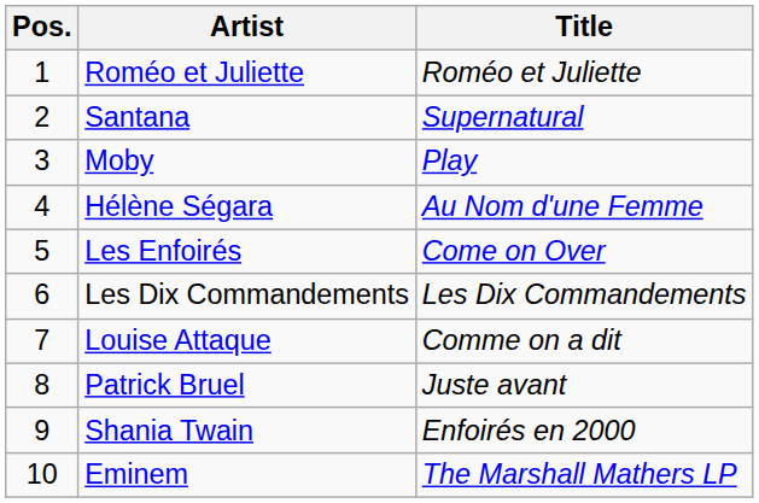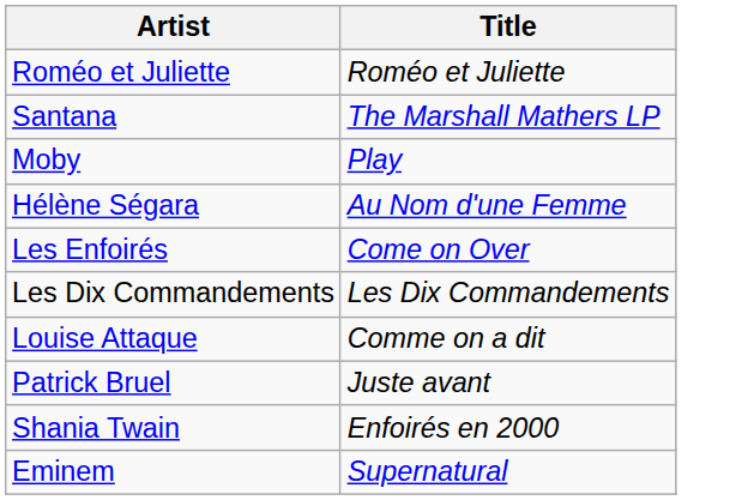- column: Pos. | 1 | 2 | 3 | 4 | 5 | 6 | 7 | 8 | 9 | 10
Santana | Title: Supernatural -> The Marshall Mathers LP
Eminem | Title: The Marshall Mathers LP -> Supernatural
